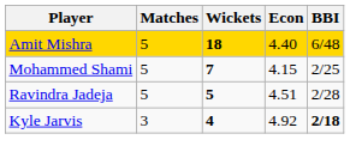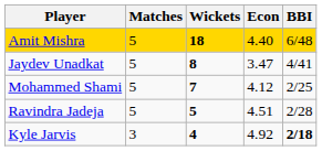+ row: Jaydev Unadkat | 5 | 8 | 3.47 | 4/41
Mohammed Shami | Econ: 4.15 -> 4.12
